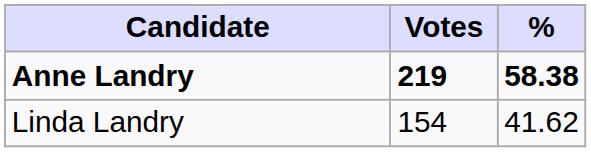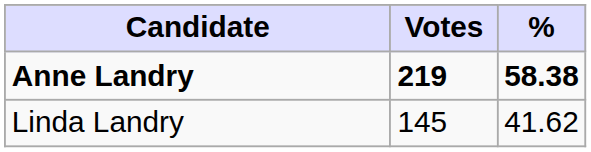Linda Landry | Votes: 154 -> 145
